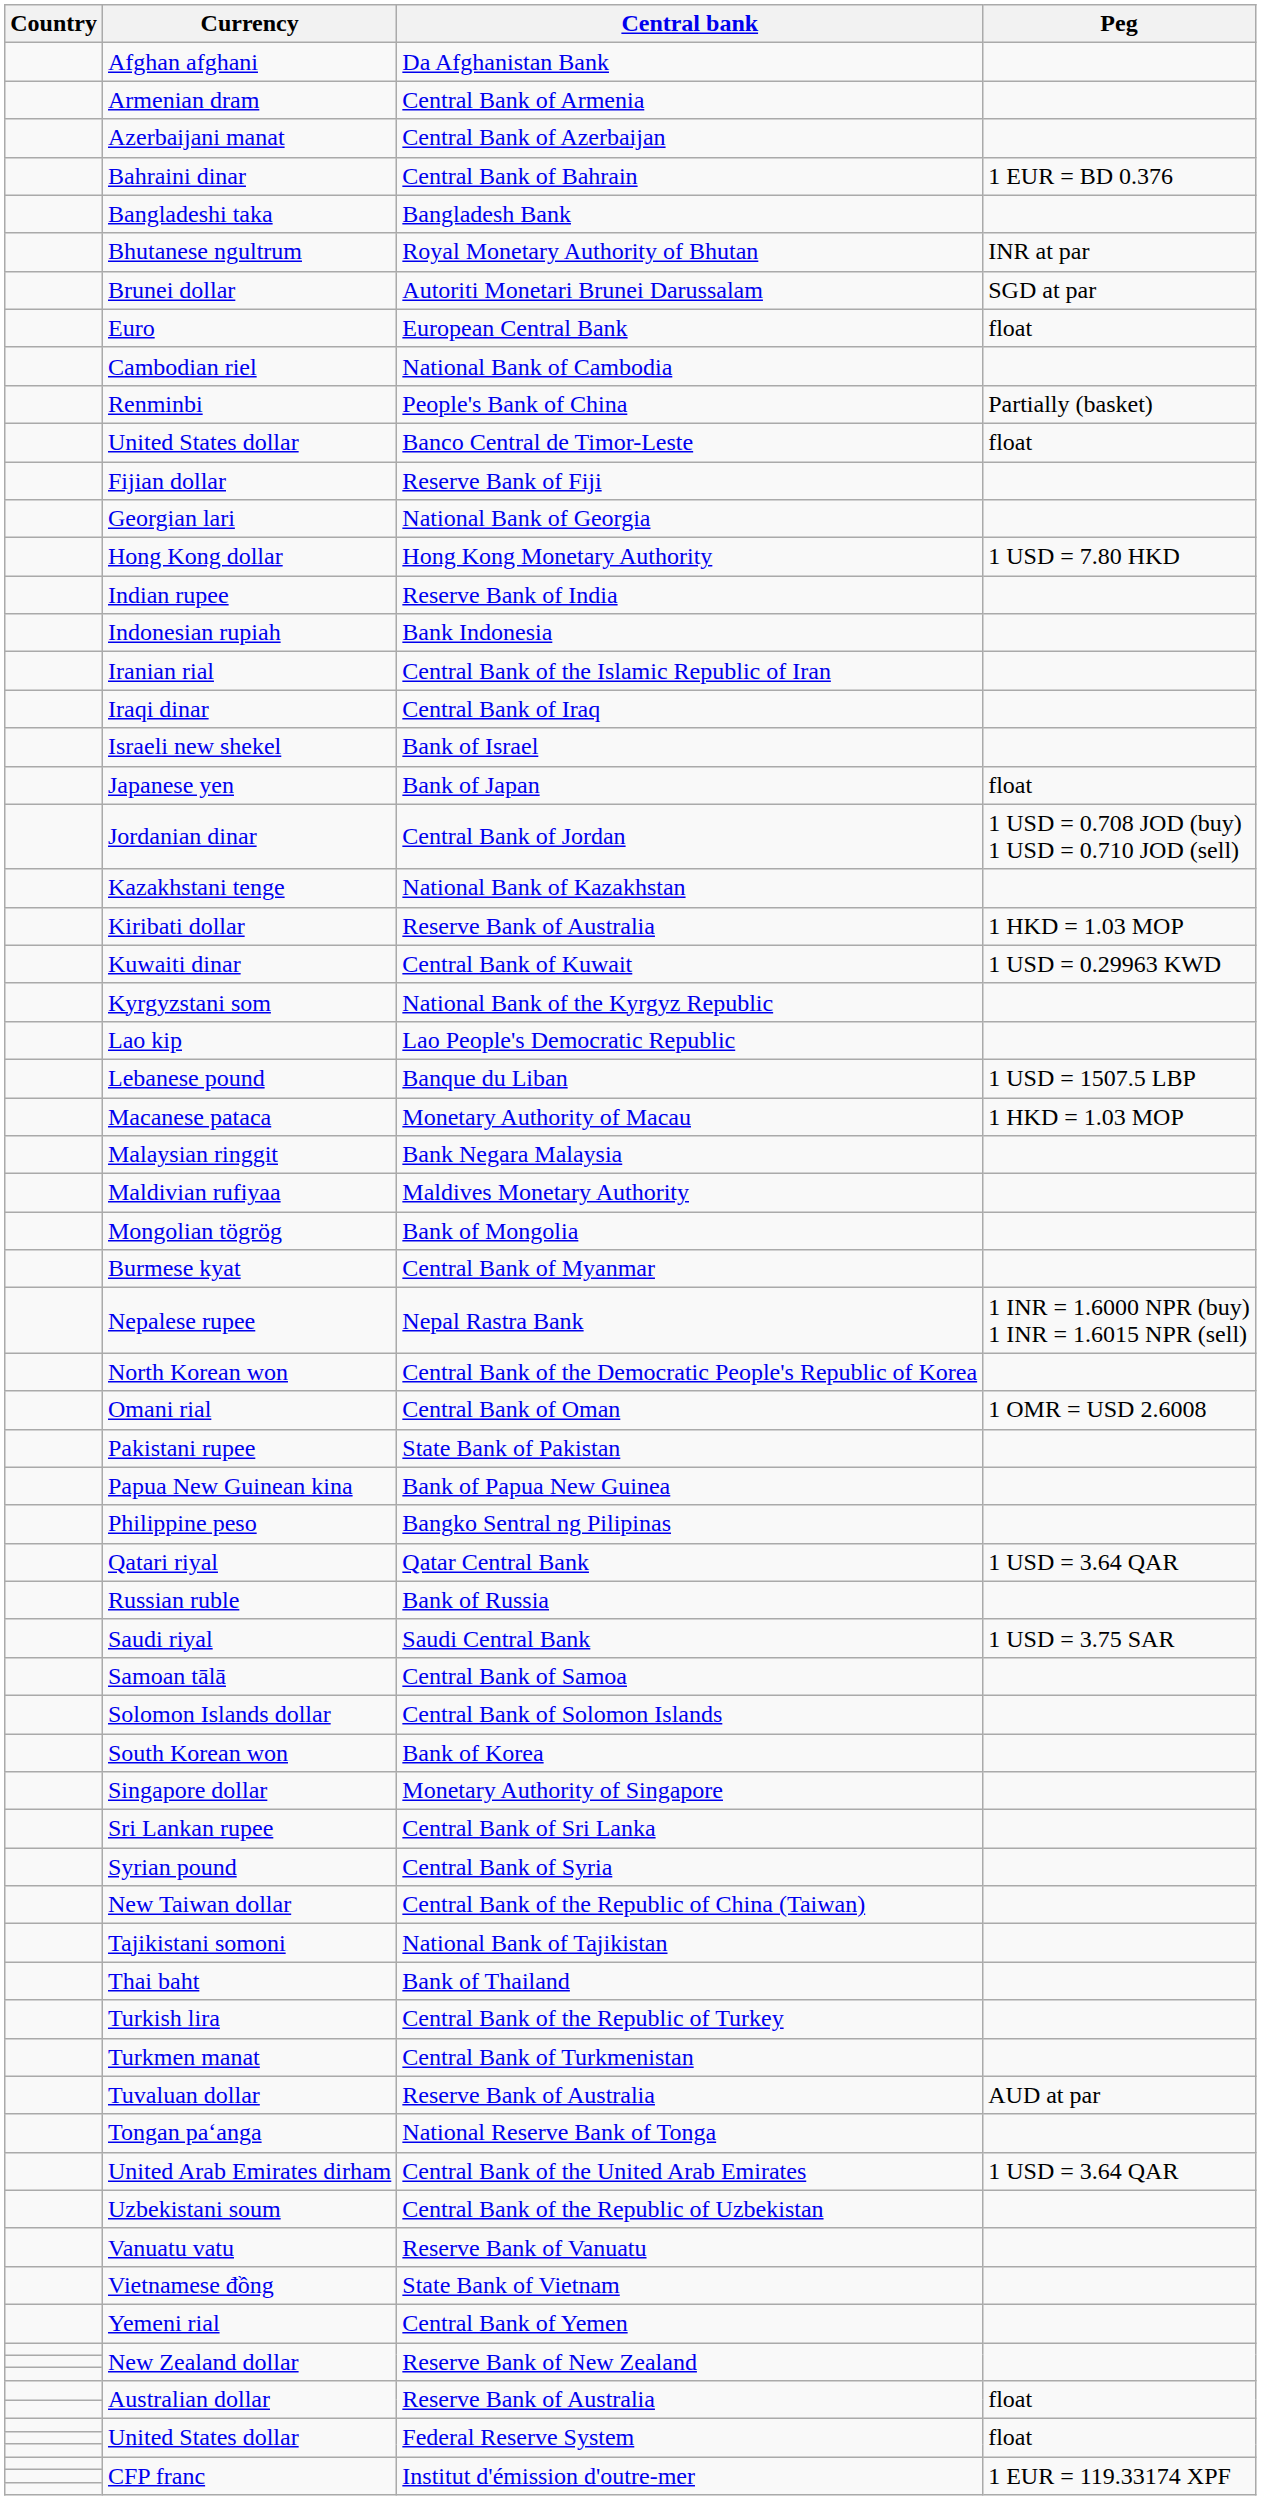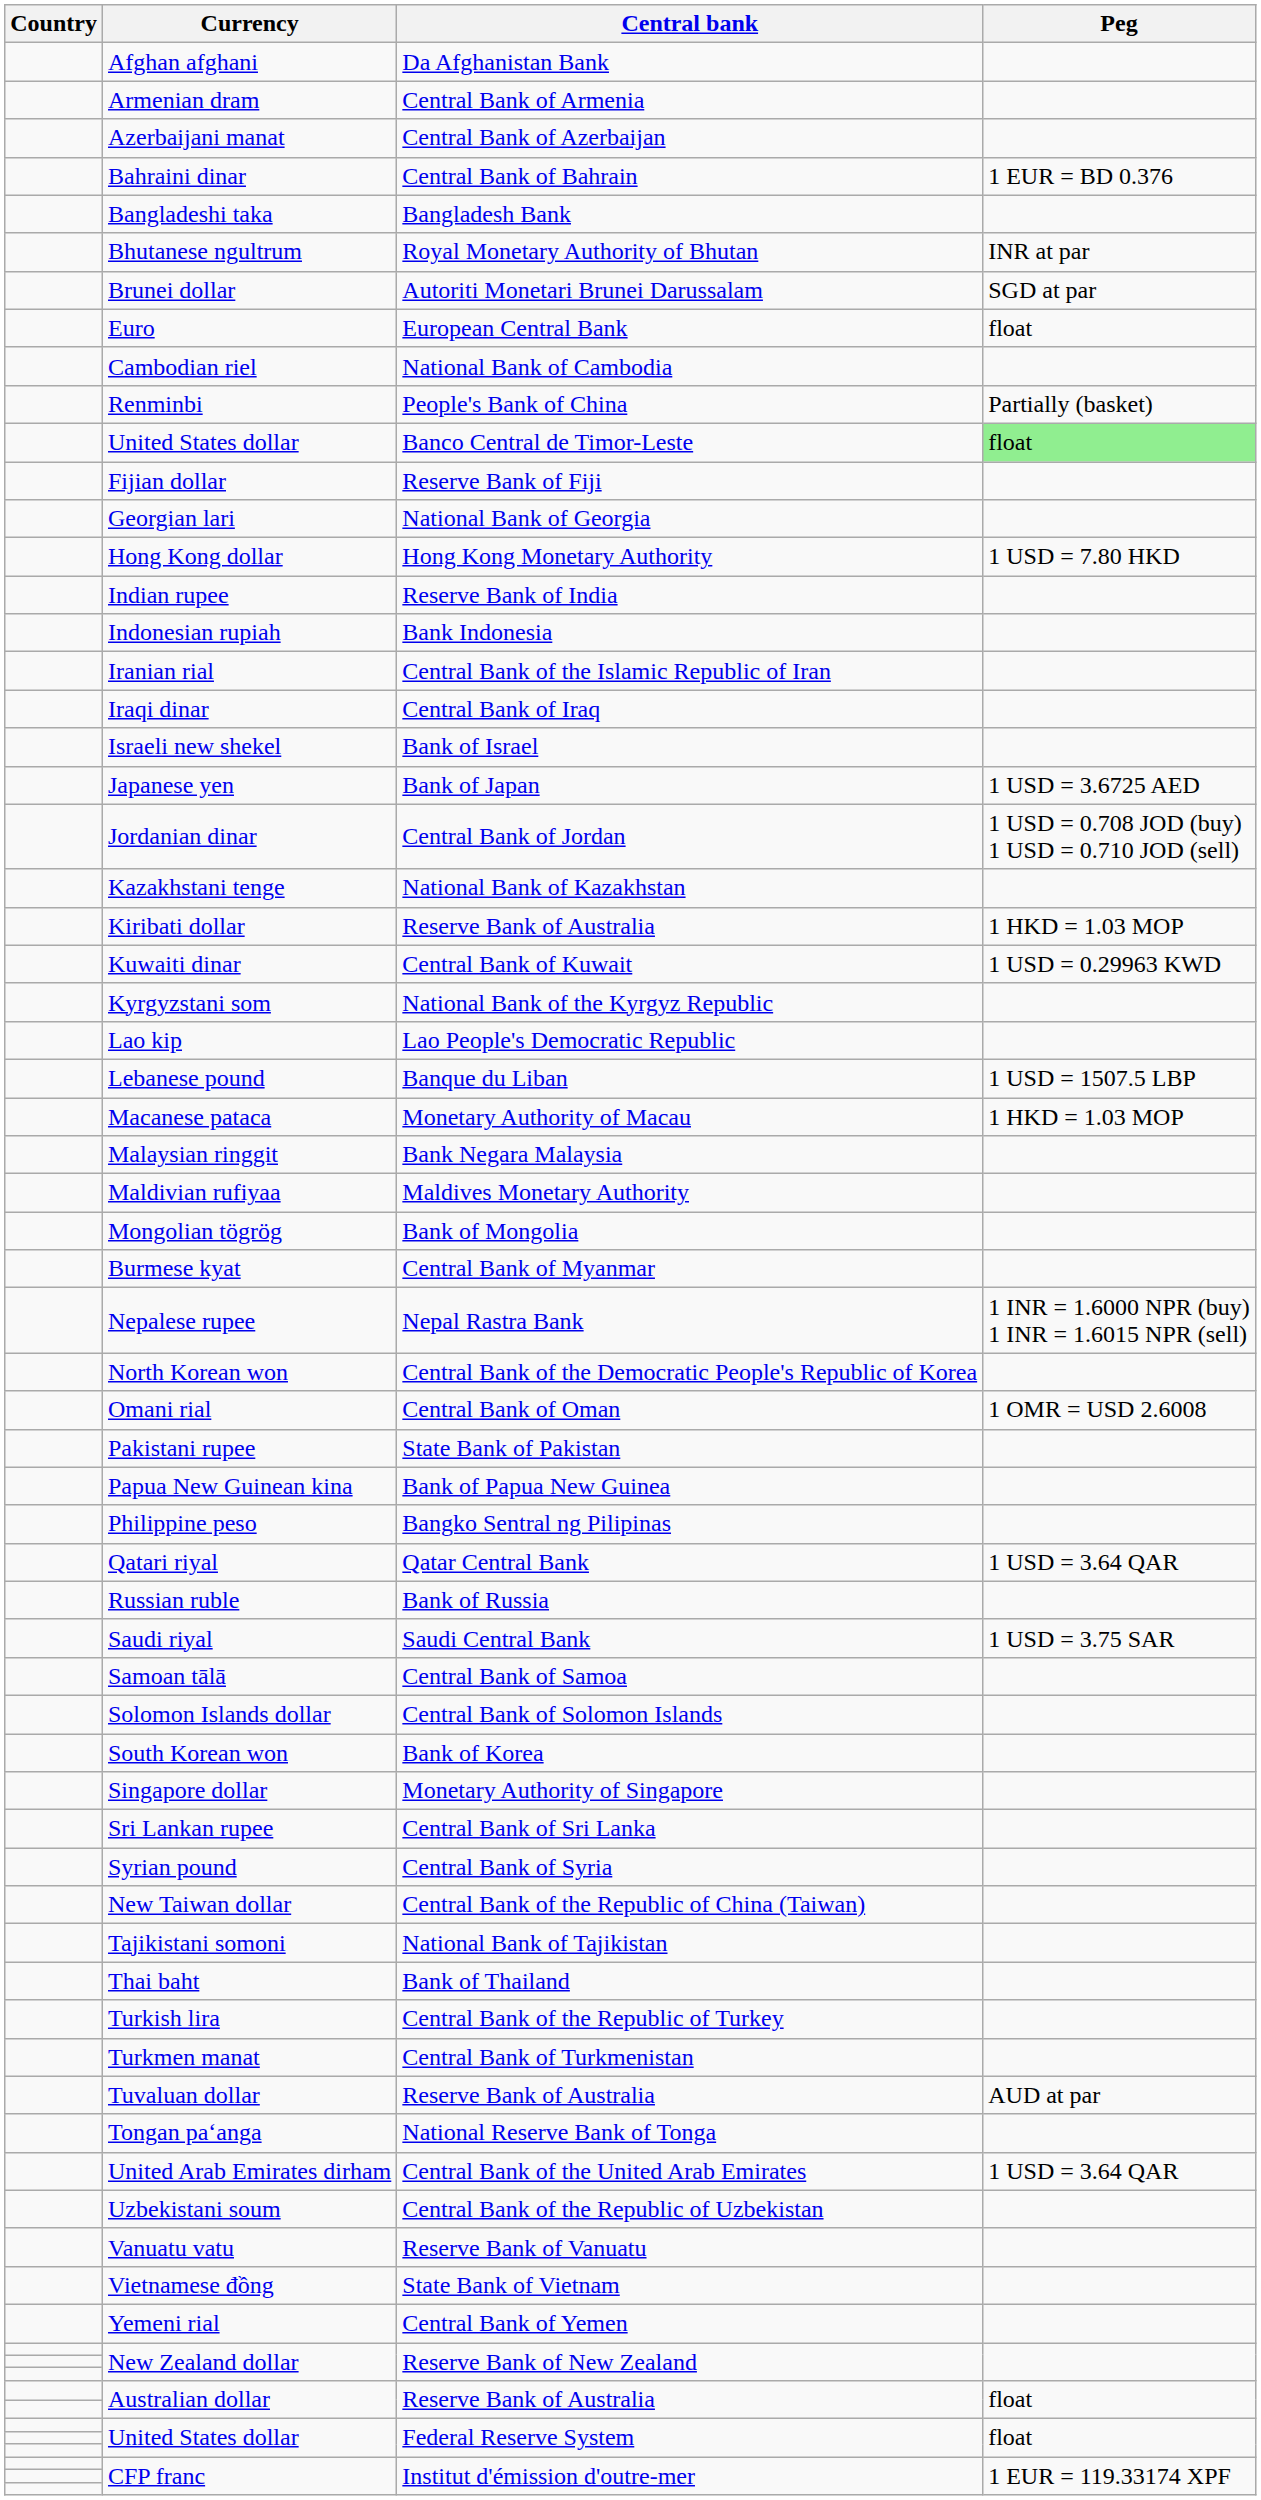United States dollar / Banco Central de Timor-Leste | Peg: no background -> lightgreen background
Japanese yen | Peg: float -> 1 USD = 3.6725 AED
